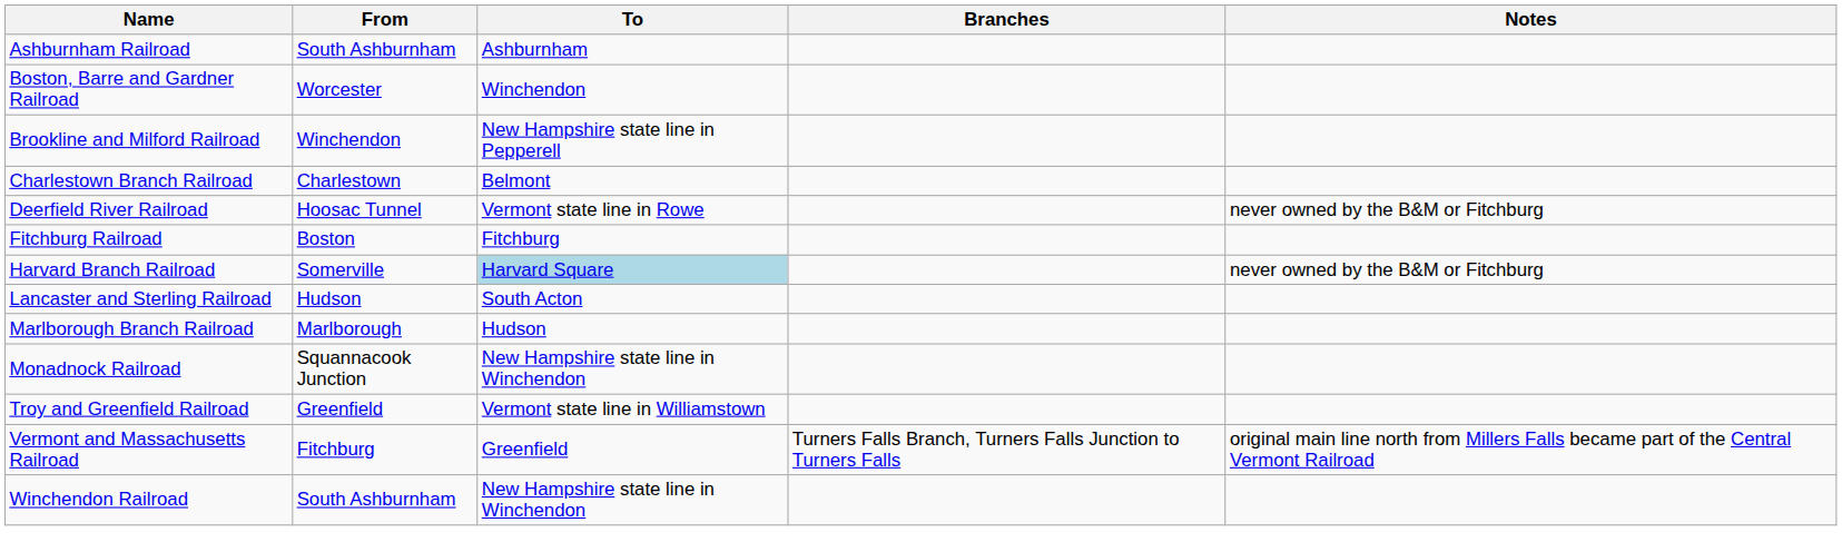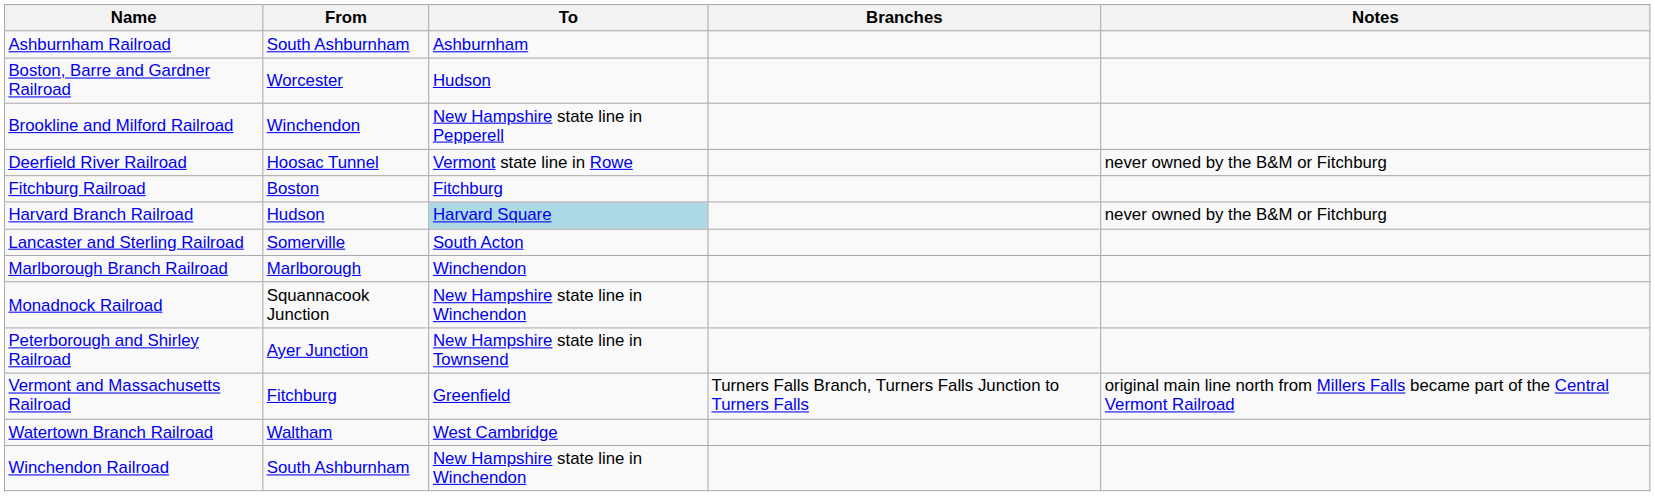Boston, Barre and Gardner Railroad | To: Winchendon -> Hudson
- row: Charlestown Branch Railroad | Charlestown | Belmont
Harvard Branch Railroad | From: Somerville -> Hudson
Lancaster and Sterling Railroad | From: Hudson -> Somerville
Marlborough Branch Railroad | To: Hudson -> Winchendon
+ row: Peterborough and Shirley Railroad | Ayer Junction | New Hampshire state line in Townsend
- row: Troy and Greenfield Railroad | Greenfield | Vermont state line in Williamstown
+ row: Watertown Branch Railroad | Waltham | West Cambridge
